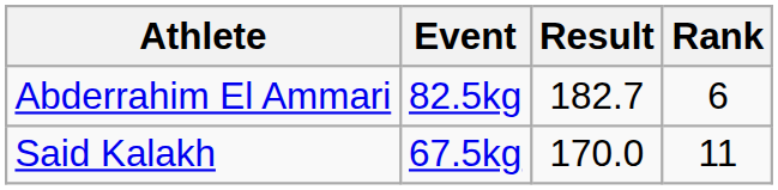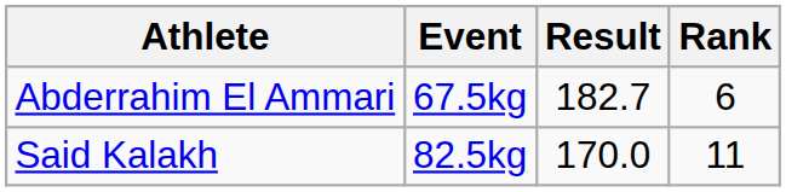Abderrahim El Ammari | Event: 82.5kg -> 67.5kg
Said Kalakh | Event: 67.5kg -> 82.5kg
